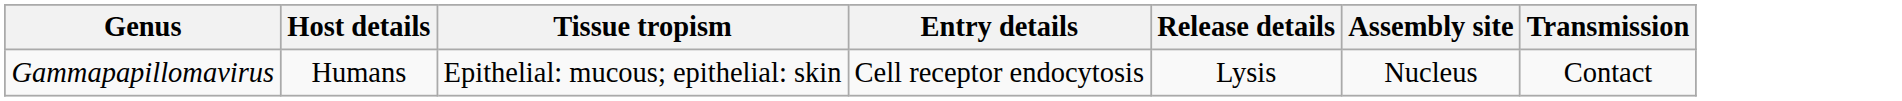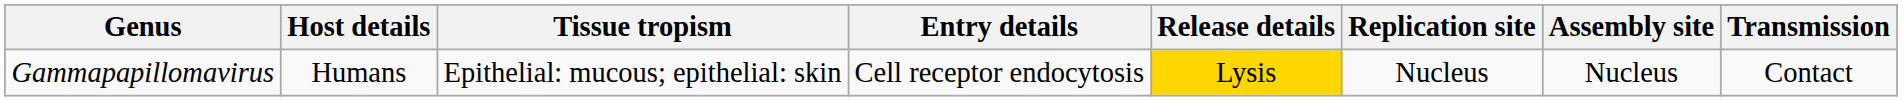+ column: Replication site | Nucleus
Gammapapillomavirus | Release details: no background -> gold background
